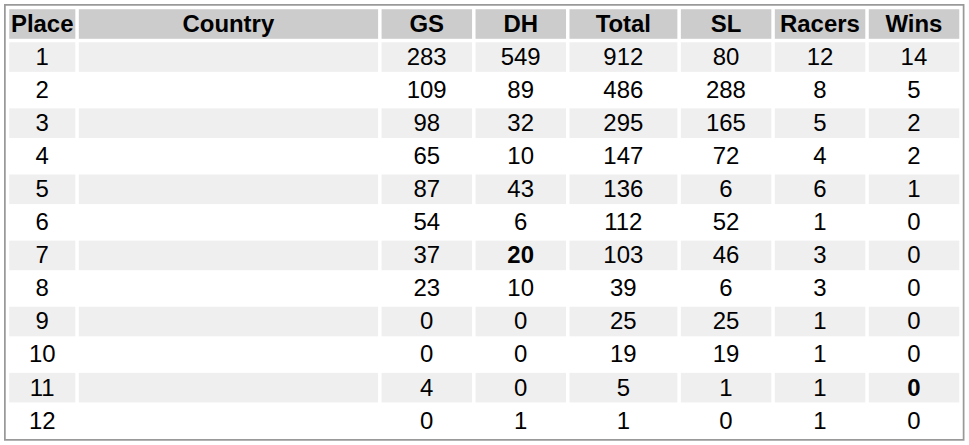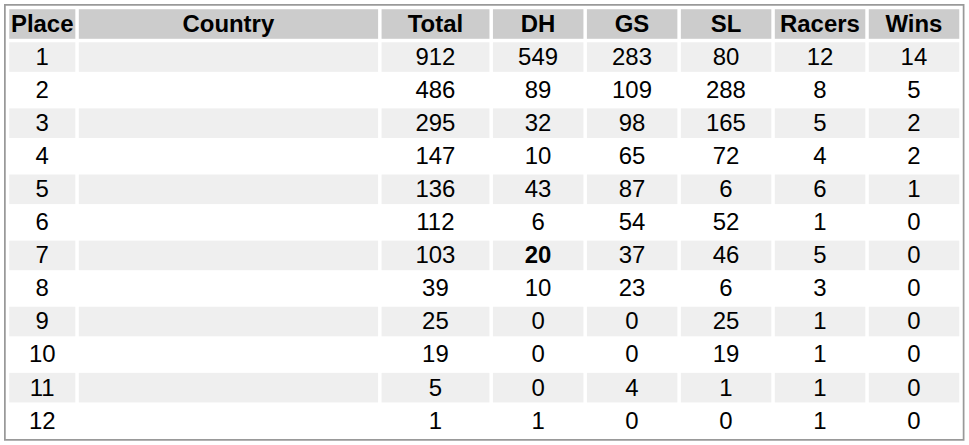columns swapped: Total <-> GS
7 | Racers: 3 -> 5
11 | Wins: bold -> normal
